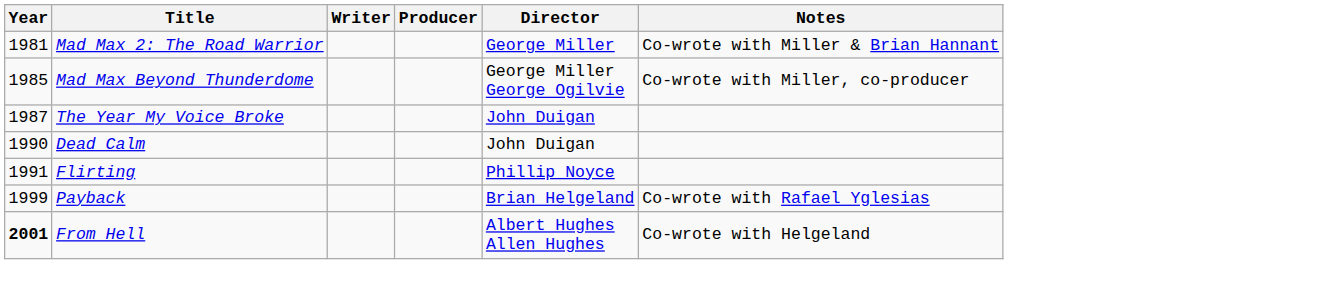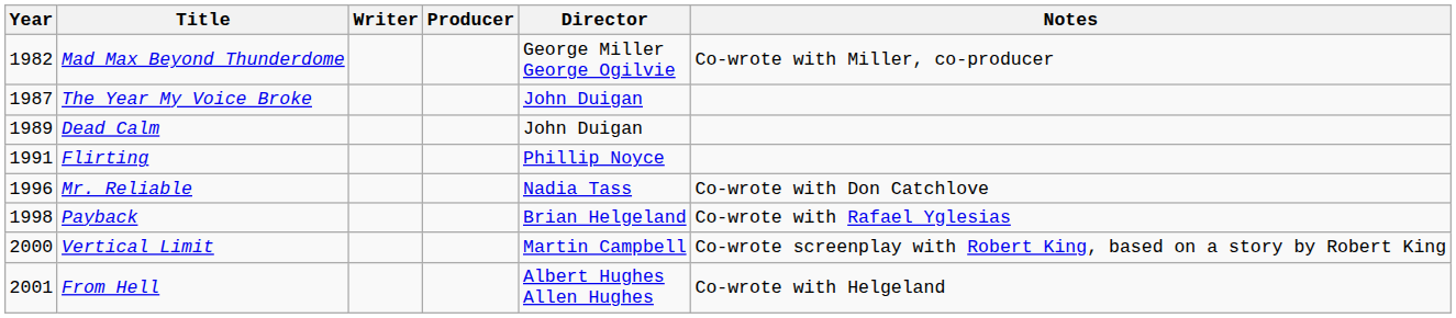- row: 1981 | Mad Max 2: The Road Warrior | George Miller | Co-wrote with Miller & Brian Hannant
Mad Max Beyond Thunderdome | Year: 1985 -> 1982
Dead Calm | Year: 1990 -> 1989
+ row: 1996 | Mr. Reliable | Nadia Tass | Co-wrote with Don Catchlove
Payback | Year: 1999 -> 1998
+ row: 2000 | Vertical Limit | Martin Campbell | Co-wrote screenplay with Robert King, based on a story by Robert King
From Hell | Year: bold -> normal
